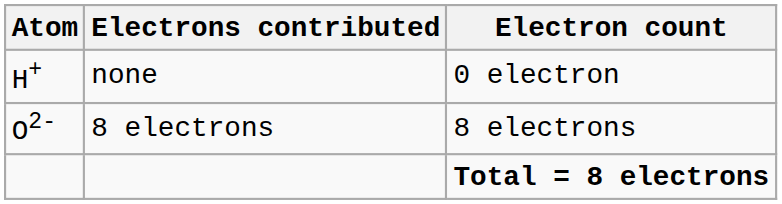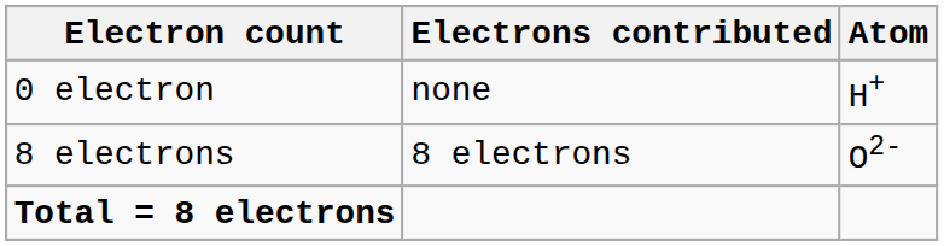columns swapped: Atom <-> Electron count
